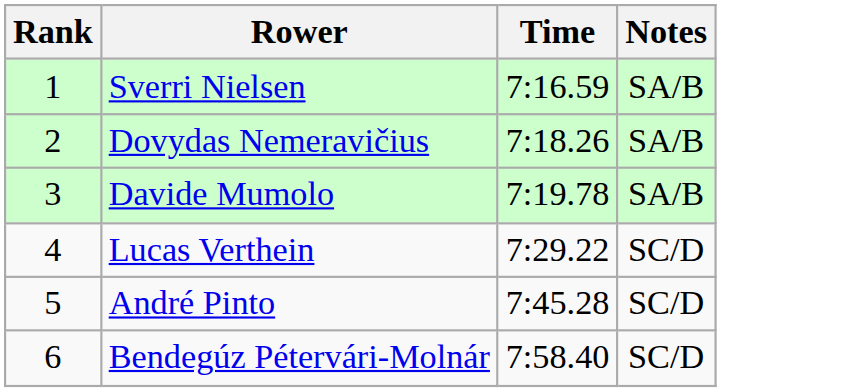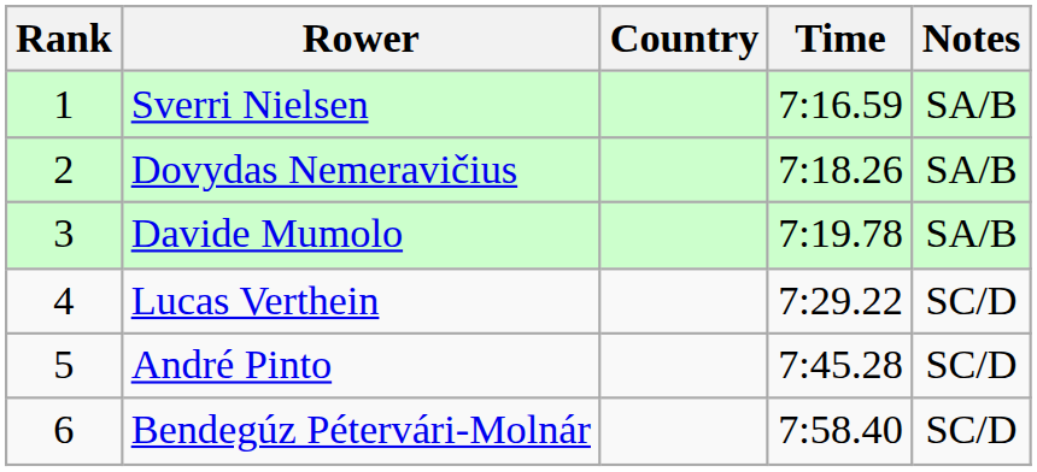+ column: Country
